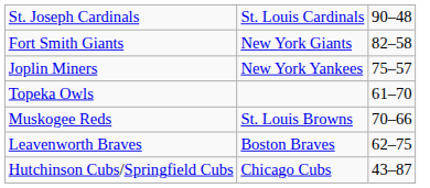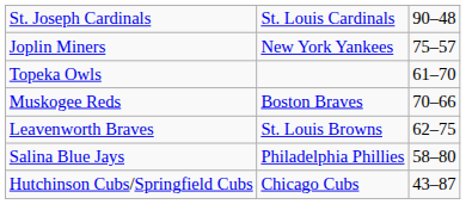- row: Fort Smith Giants | New York Giants | 82–58
Muskogee Reds | column 2: St. Louis Browns -> Boston Braves
Leavenworth Braves | column 2: Boston Braves -> St. Louis Browns
+ row: Salina Blue Jays | Philadelphia Phillies | 58–80
